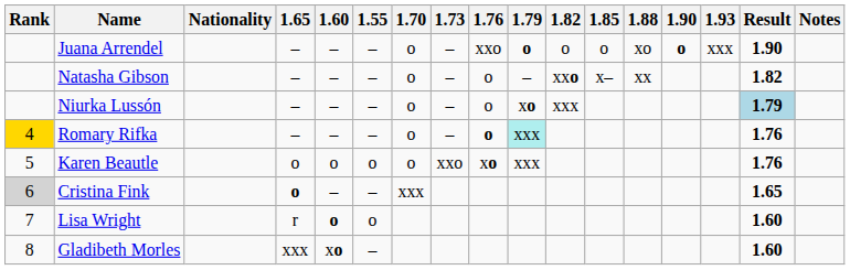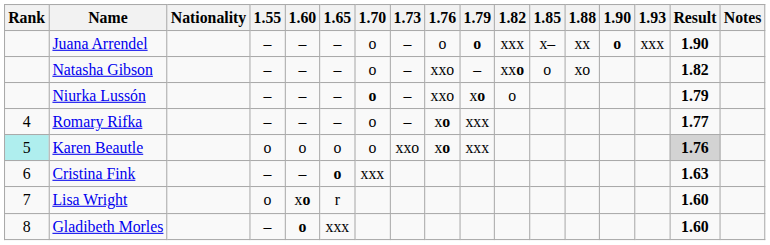columns swapped: 1.55 <-> 1.65
Juana Arrendel | 1.76: xxo -> o
Juana Arrendel | 1.82: o -> xxx
Juana Arrendel | 1.85: o -> x–
Juana Arrendel | 1.88: xo -> xx
Natasha Gibson | 1.76: o -> xxo
Natasha Gibson | 1.85: x– -> o
Natasha Gibson | 1.88: xx -> xo
Niurka Lussón | 1.70: normal -> bold
Niurka Lussón | 1.76: o -> xxo
Niurka Lussón | 1.82: xxx -> o
Niurka Lussón | Result: lightblue background -> no background
Romary Rifka | Rank: gold background -> no background
Romary Rifka | 1.76: o -> xo
Romary Rifka | 1.79: paleturquoise background -> no background
Romary Rifka | Result: 1.76 -> 1.77
Karen Beautle | Rank: no background -> paleturquoise background
Karen Beautle | Result: no background -> lightgrey background
Cristina Fink | Rank: lightgrey background -> no background
Cristina Fink | Result: 1.65 -> 1.63
Lisa Wright | 1.60: o -> xo
Gladibeth Morles | 1.60: xo -> o
